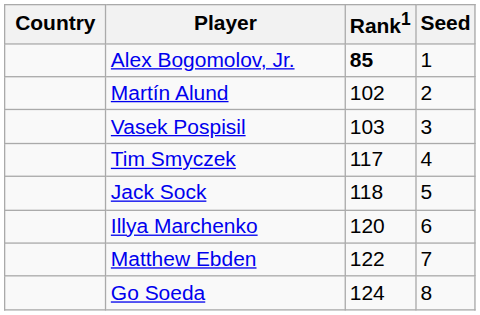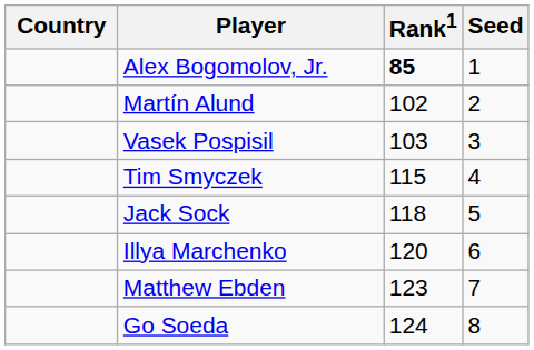Tim Smyczek | Rank1: 117 -> 115
Matthew Ebden | Rank1: 122 -> 123
